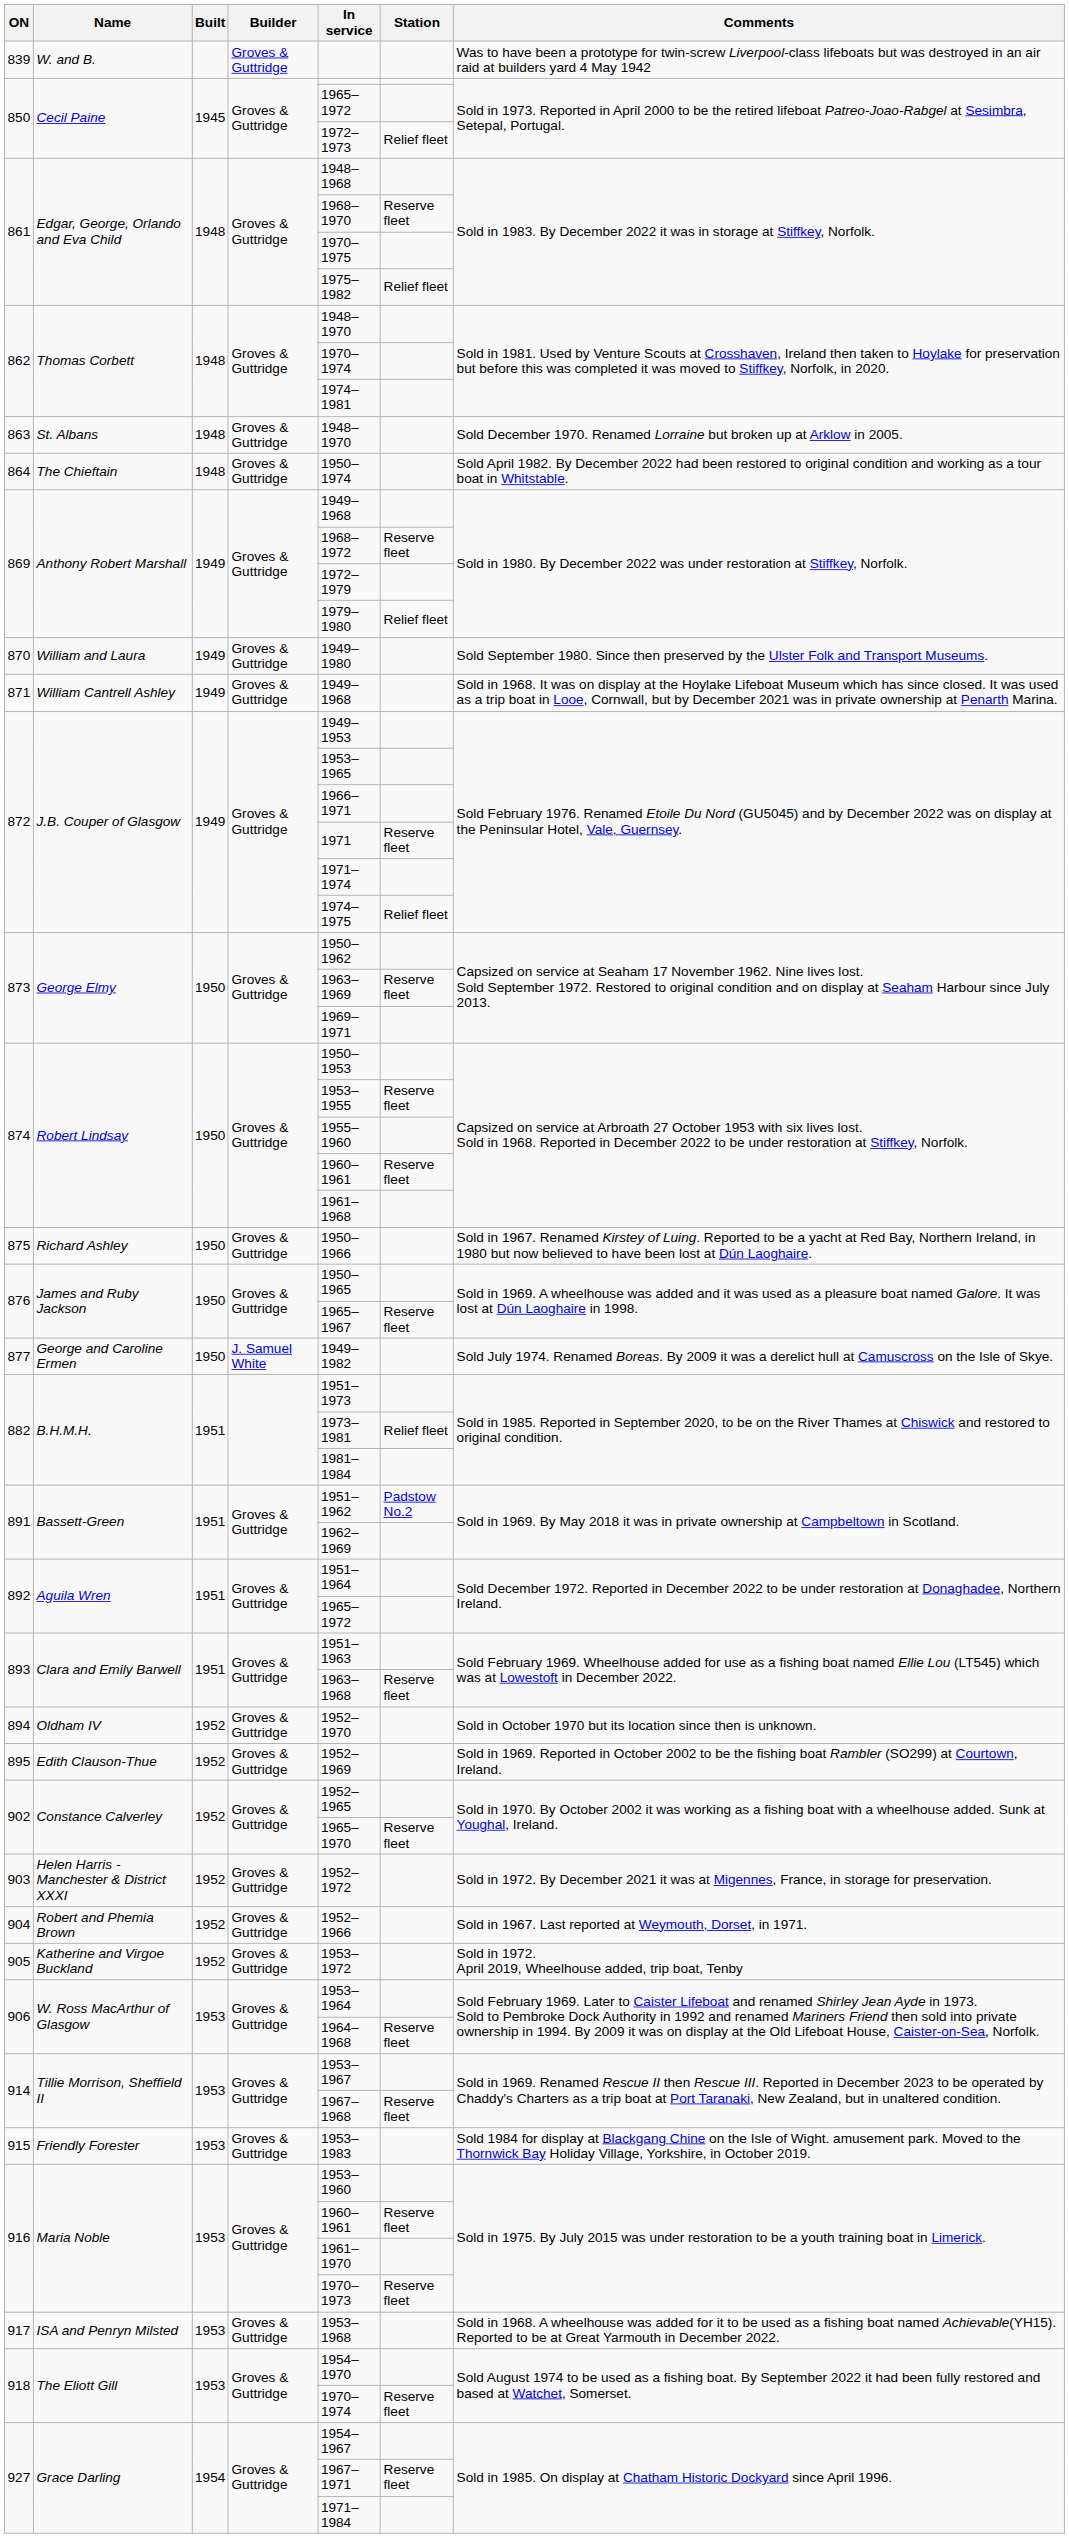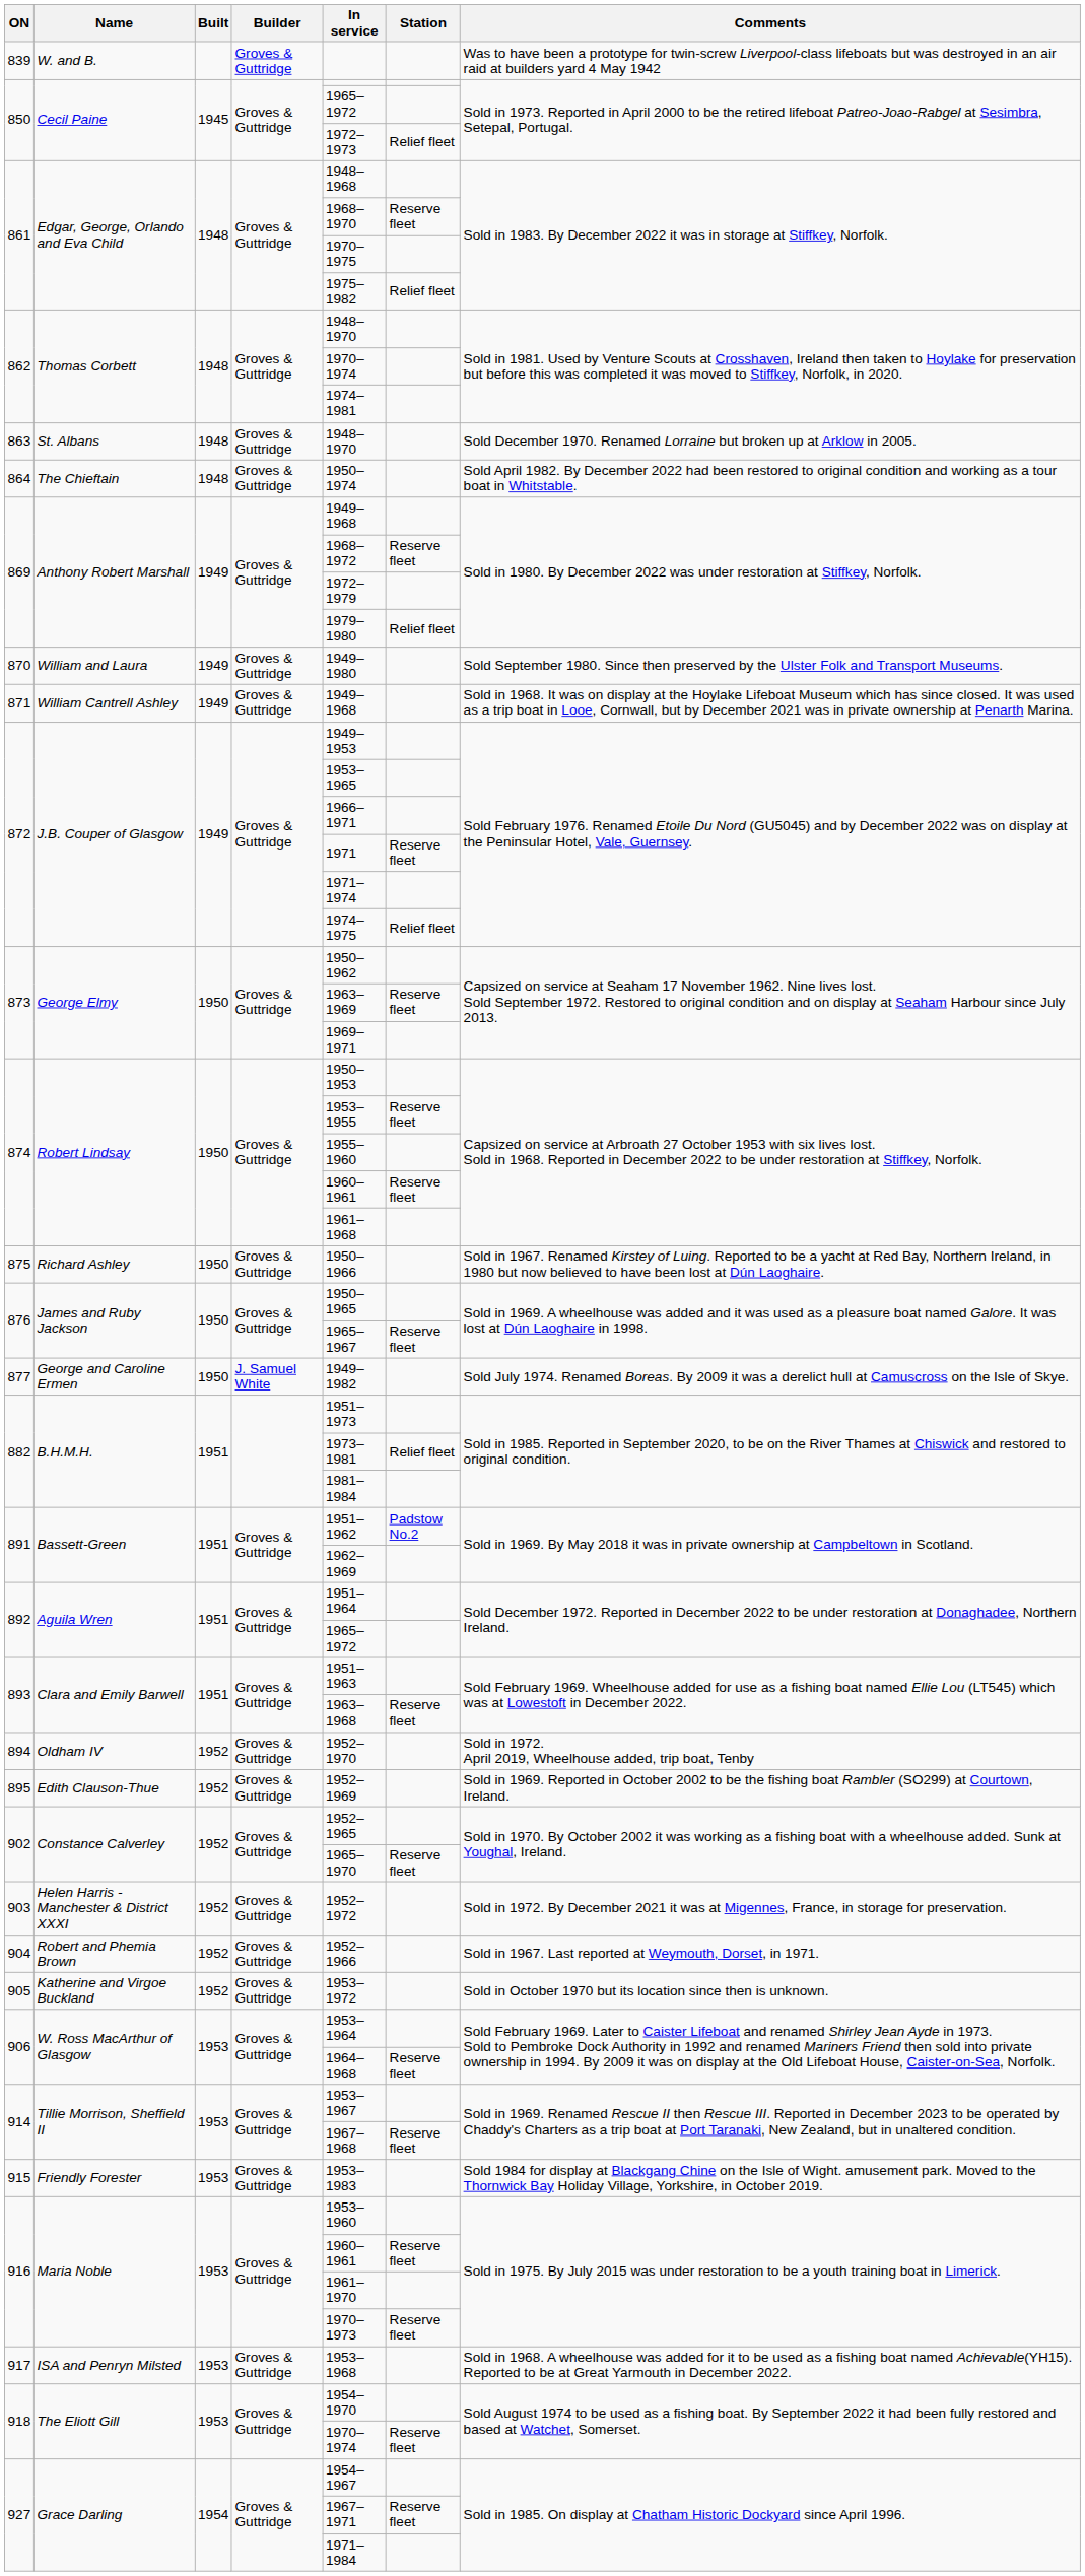894 | Comments: Sold in October 1970 but its location since then is unknown. -> Sold in 1972. April 2019, Wheelhouse added, trip boat, Tenby
905 | Comments: Sold in 1972. April 2019, Wheelhouse added, trip boat, Tenby -> Sold in October 1970 but its location since then is unknown.
